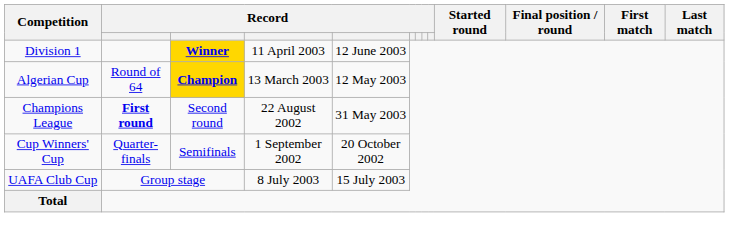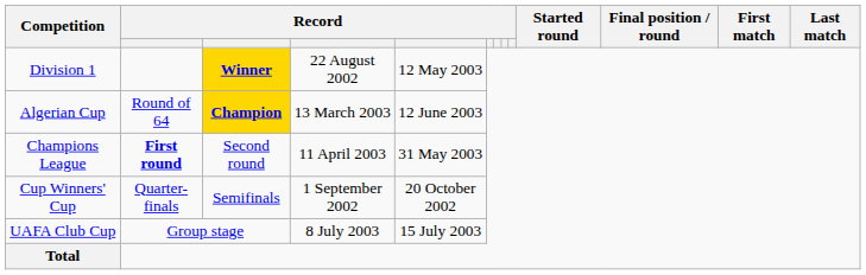Division 1 | column 4: 11 April 2003 -> 22 August 2002
Division 1 | column 5: 12 June 2003 -> 12 May 2003
Algerian Cup | column 5: 12 May 2003 -> 12 June 2003
Champions League | column 4: 22 August 2002 -> 11 April 2003
